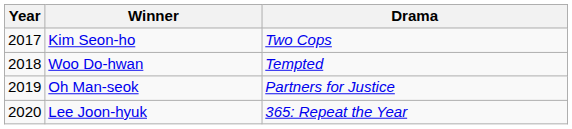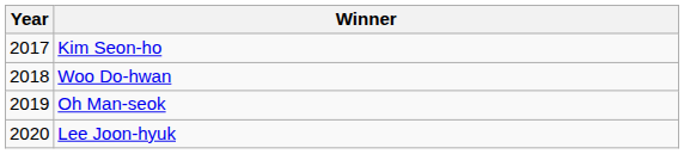- column: Drama | Two Cops | Tempted | Partners for Justice | 365: Repeat the Year
